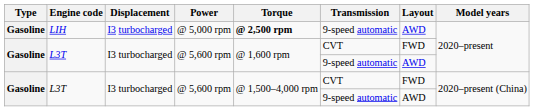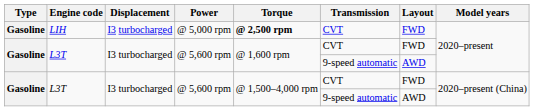LIH | Transmission: 9-speed automatic -> CVT
LIH | Layout: AWD -> FWD
